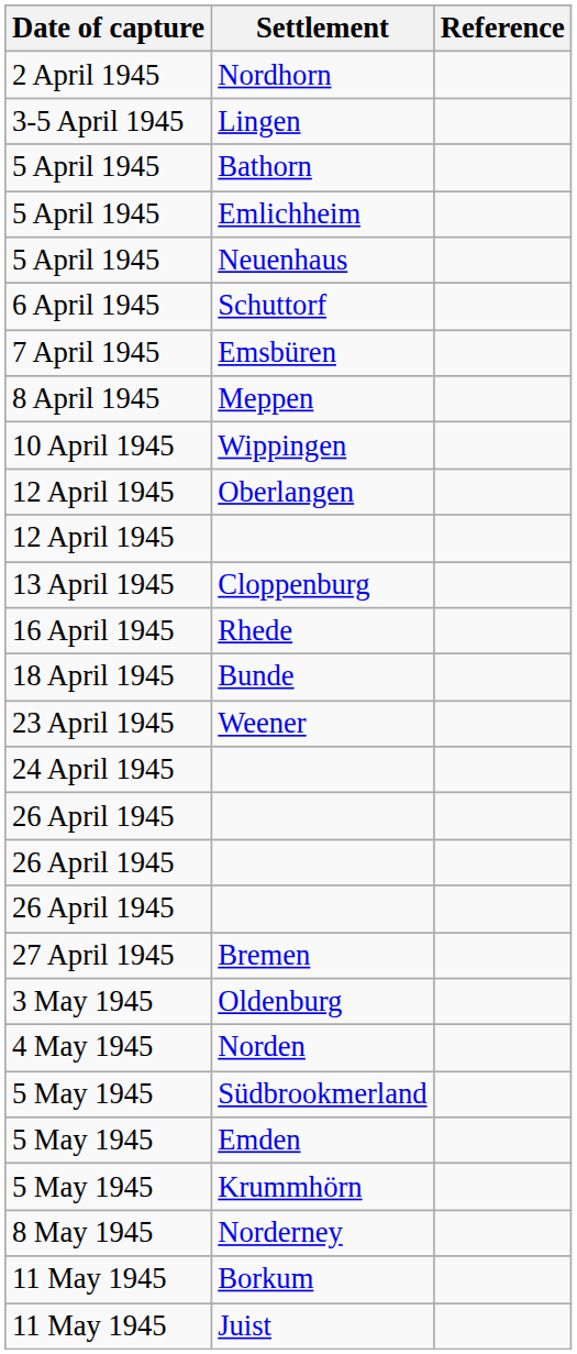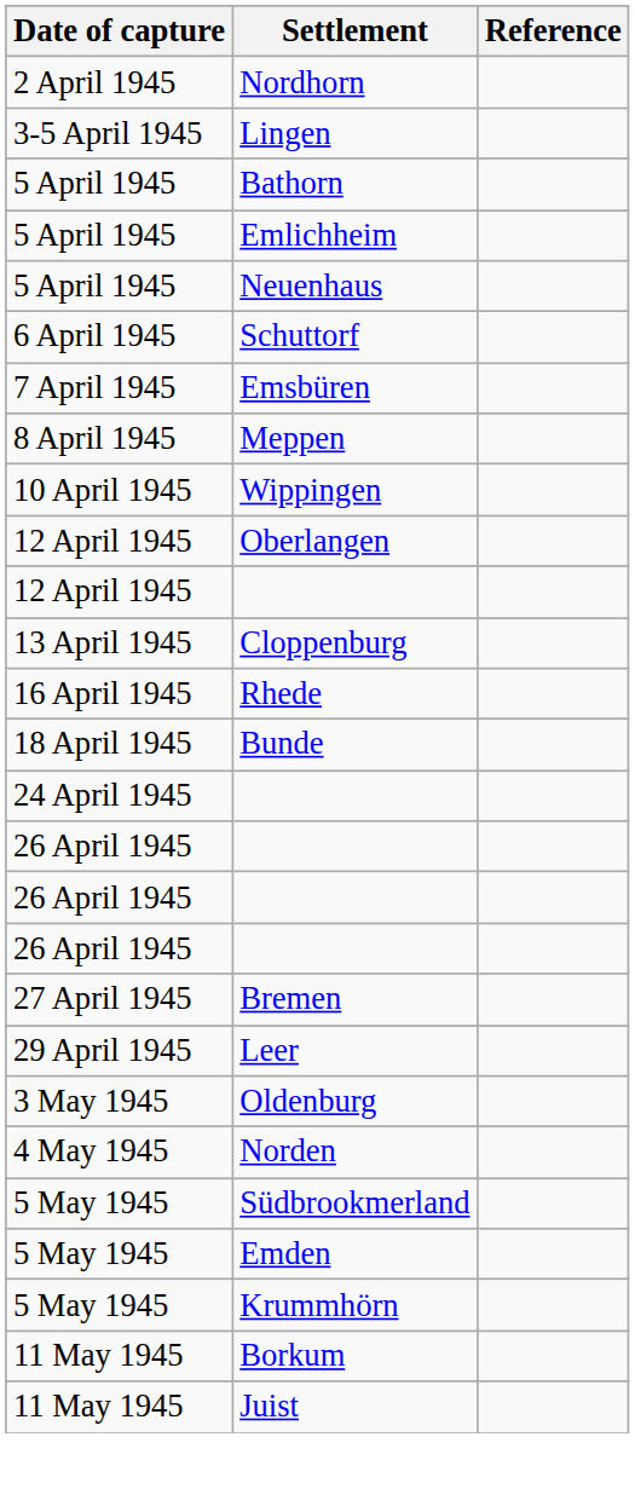- row: 23 April 1945 | Weener
+ row: 29 April 1945 | Leer
- row: 8 May 1945 | Norderney
